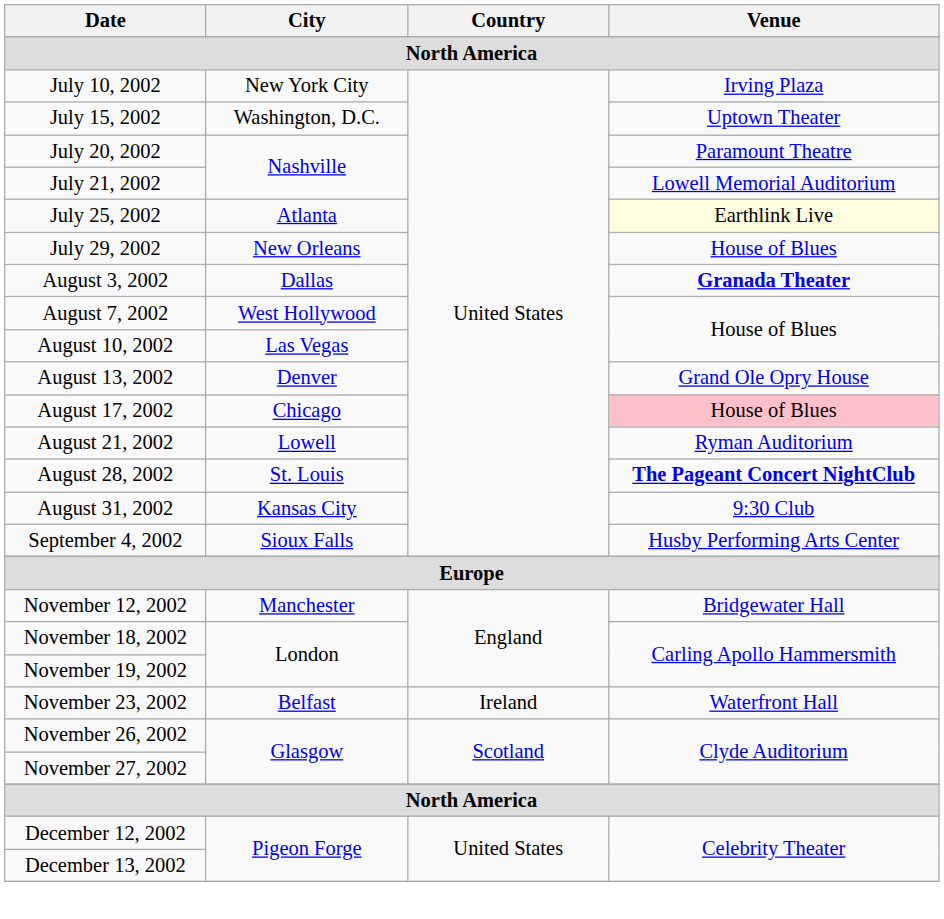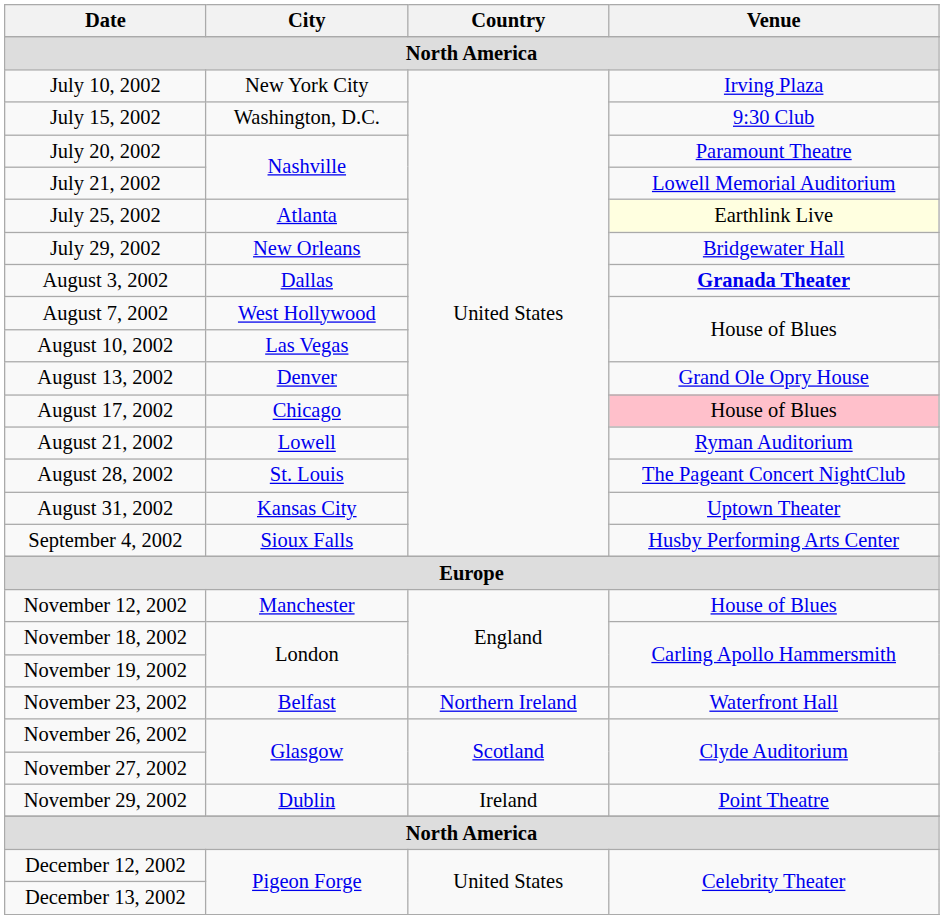July 15, 2002 | Venue: Uptown Theater -> 9:30 Club
July 29, 2002 | Venue: House of Blues -> Bridgewater Hall
August 28, 2002 | Venue: bold -> normal
August 31, 2002 | Venue: 9:30 Club -> Uptown Theater
November 12, 2002 | Venue: Bridgewater Hall -> House of Blues
November 23, 2002 | Country: Ireland -> Northern Ireland
+ row: November 29, 2002 | Dublin | Ireland | Point Theatre
